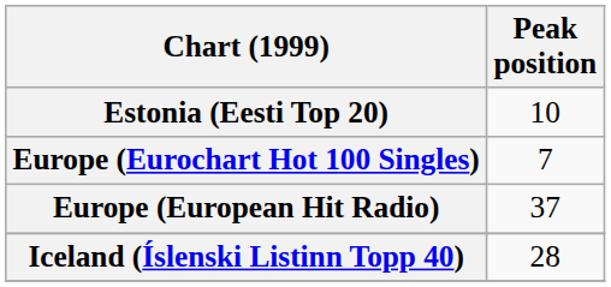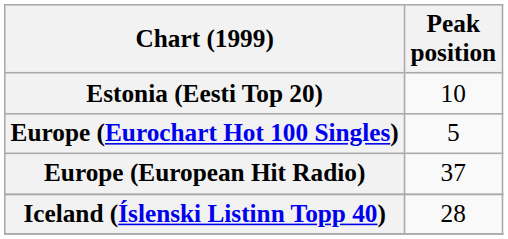Europe (Eurochart Hot 100 Singles) | Peak position: 7 -> 5
